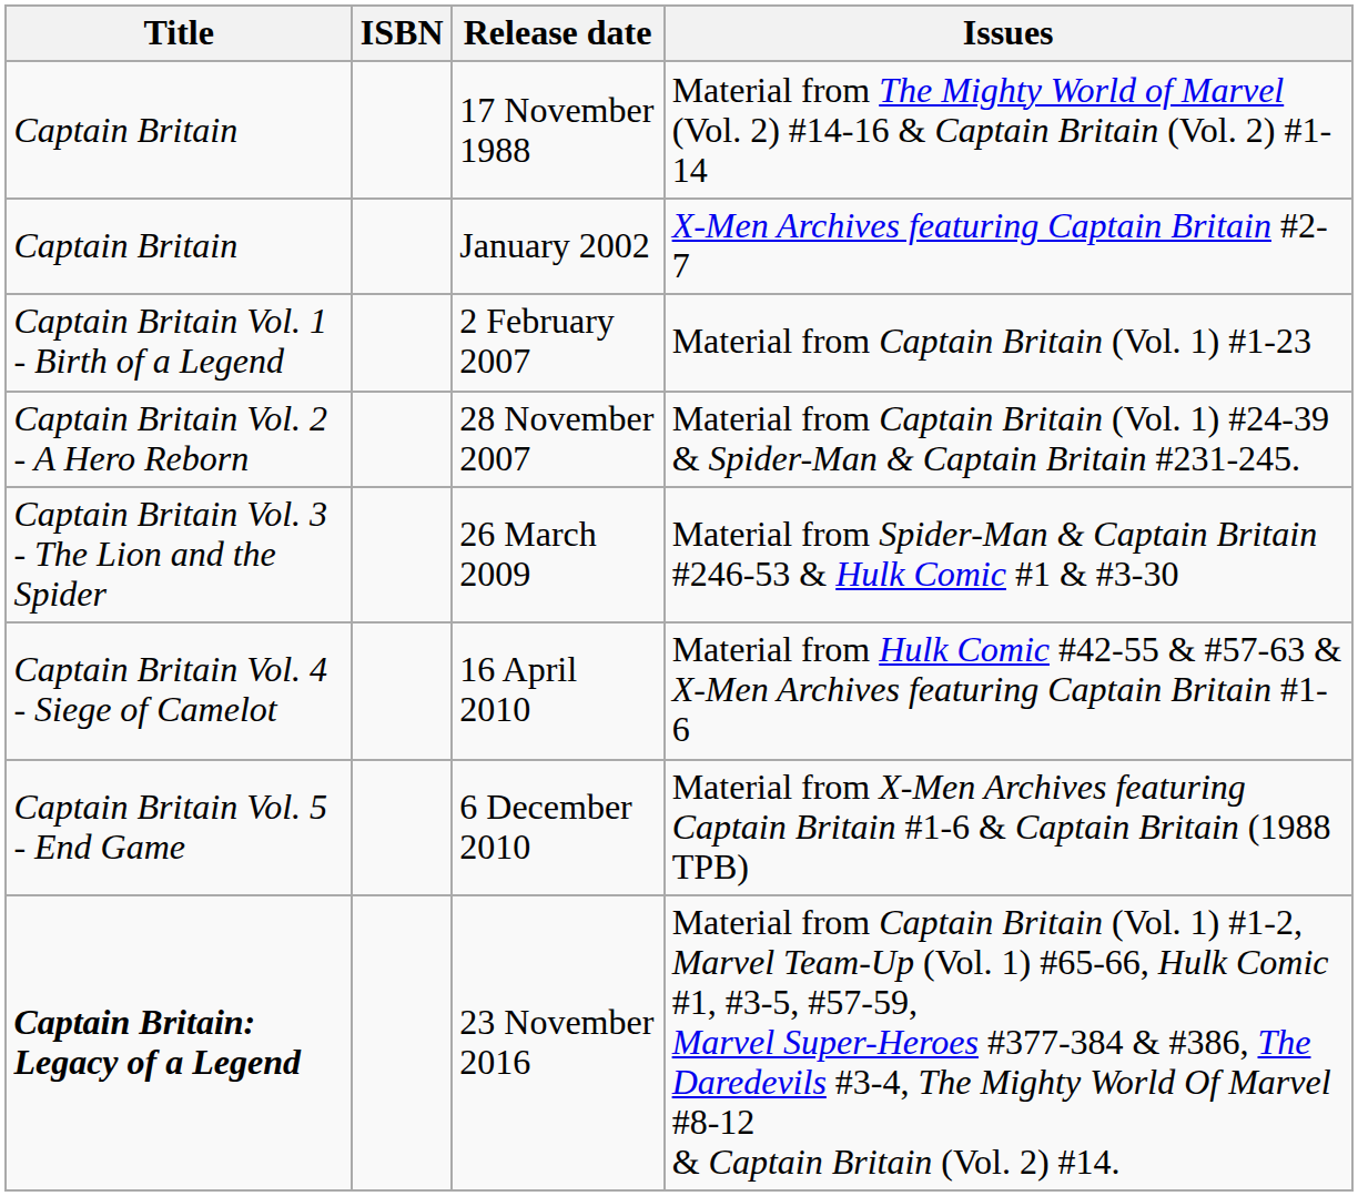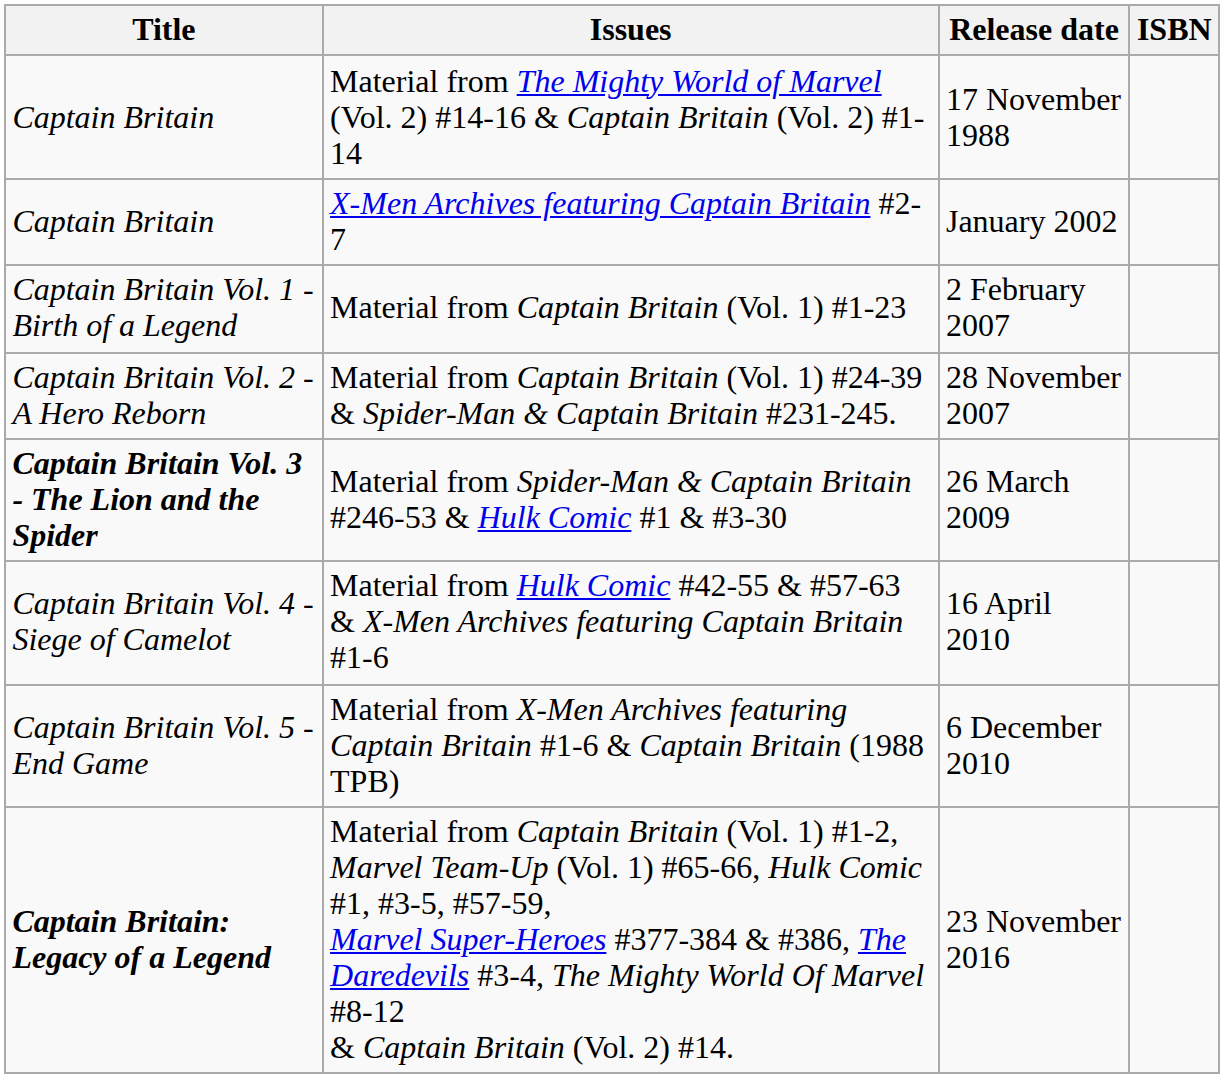columns swapped: ISBN <-> Issues
26 March 2009 | Title: normal -> bold
